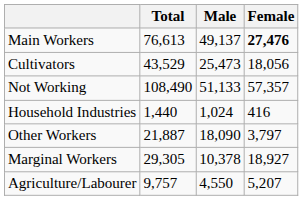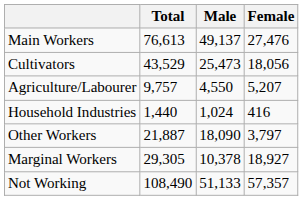Main Workers | Female: bold -> normal
rows swapped: Agriculture/Labourer <-> Not Working
